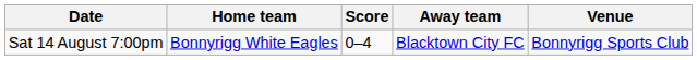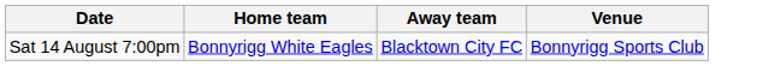- column: Score | 0–4
